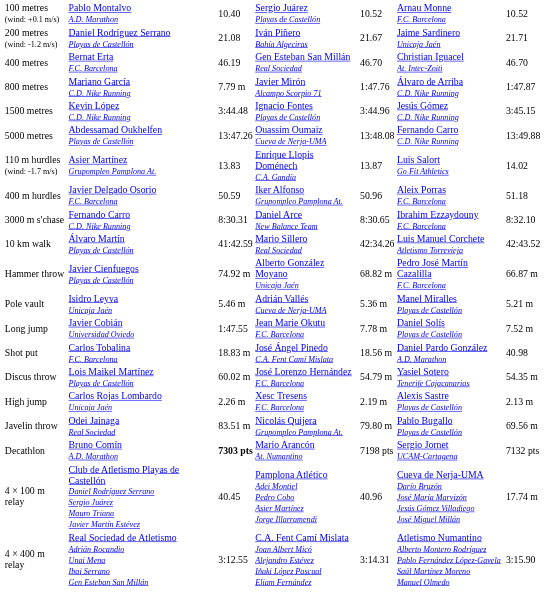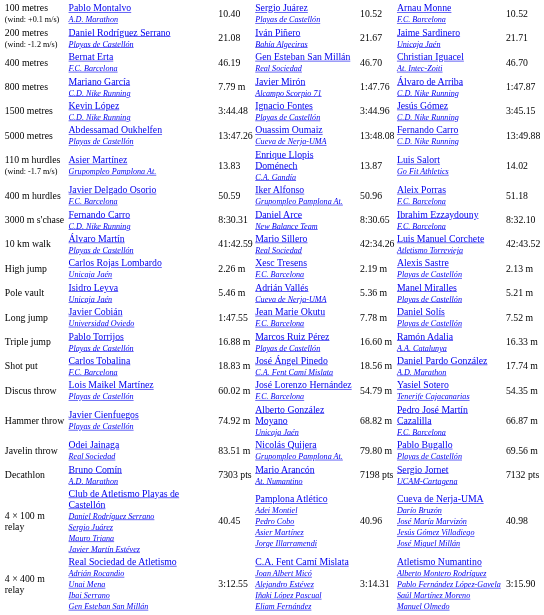rows swapped: High jump <-> Hammer throw
+ row: Triple jump | Pablo Torrijos Playas de Castellón | 16.88 m | Marcos Ruiz Pérez Playas de Castellón | 16.60 m | Ramón Adalia A.A. Catalunya | 16.33 m
Shot put | column 7: 40.98 -> 17.74 m
Decathlon | column 3: bold -> normal
4 × 100 m relay | column 7: 17.74 m -> 40.98
